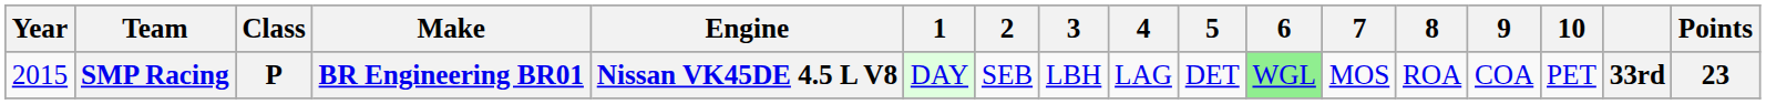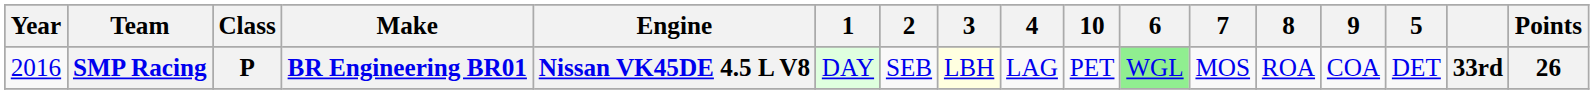columns swapped: 5 <-> 10
SMP Racing | Year: 2015 -> 2016
SMP Racing | 3: no background -> lightyellow background
SMP Racing | Points: 23 -> 26
